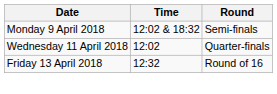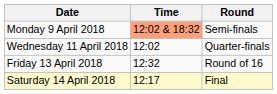Monday 9 April 2018 | Time: no background -> lightsalmon background
+ row: Saturday 14 April 2018 | 12:17 | Final
